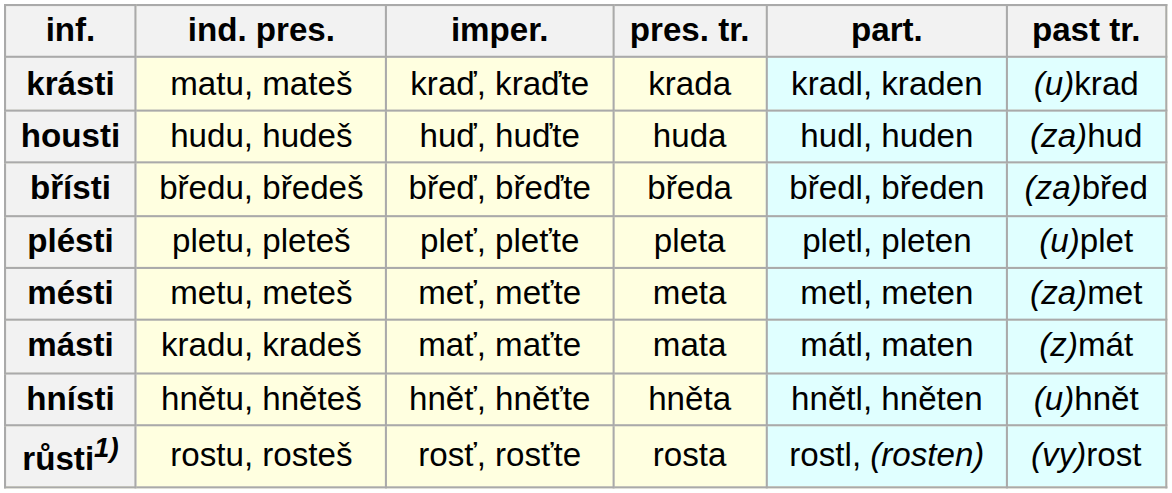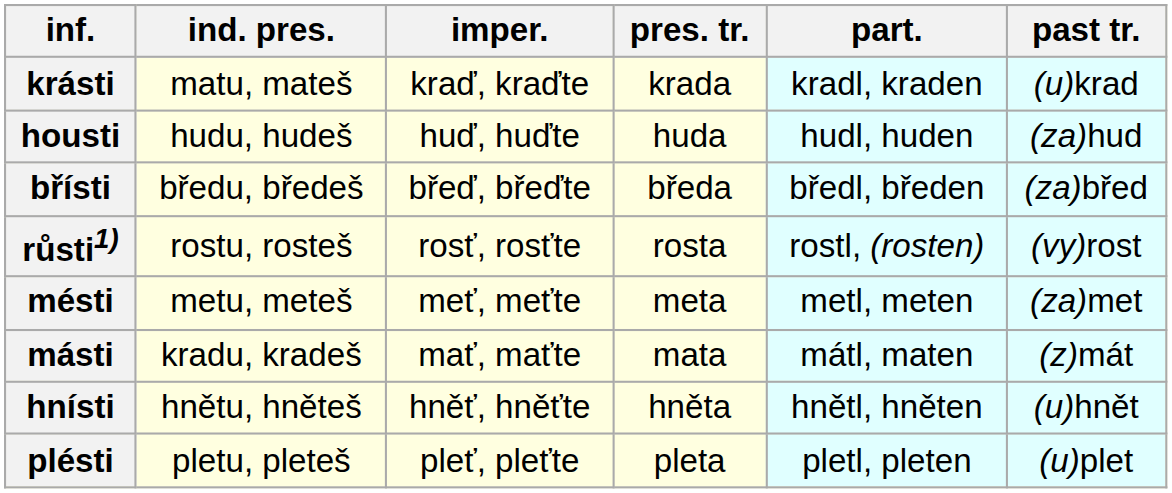rows swapped: plésti <-> růsti1)
